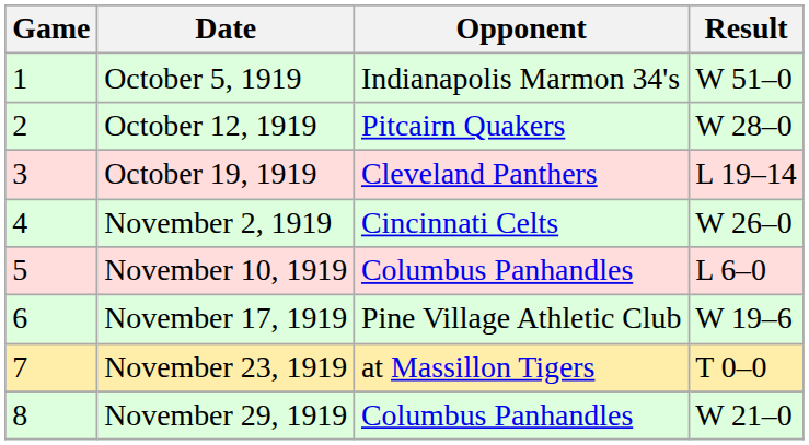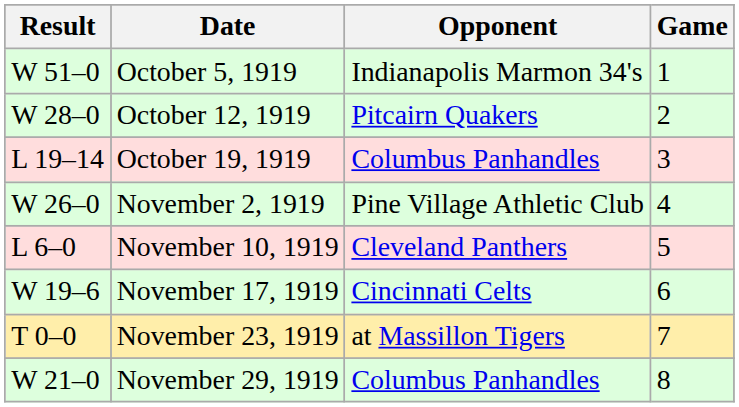columns swapped: Game <-> Result
October 19, 1919 | Opponent: Cleveland Panthers -> Columbus Panhandles
November 2, 1919 | Opponent: Cincinnati Celts -> Pine Village Athletic Club
November 10, 1919 | Opponent: Columbus Panhandles -> Cleveland Panthers
November 17, 1919 | Opponent: Pine Village Athletic Club -> Cincinnati Celts
